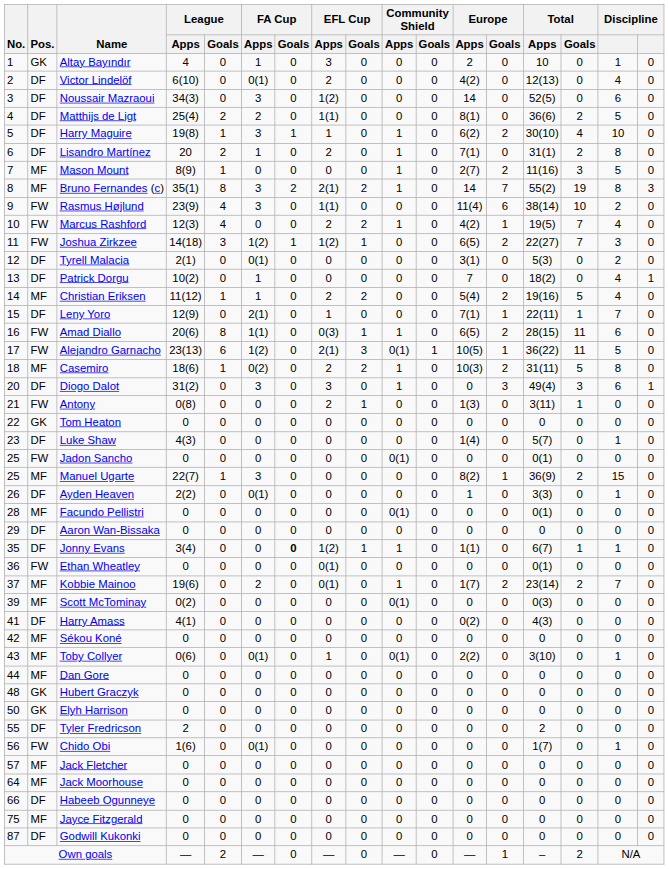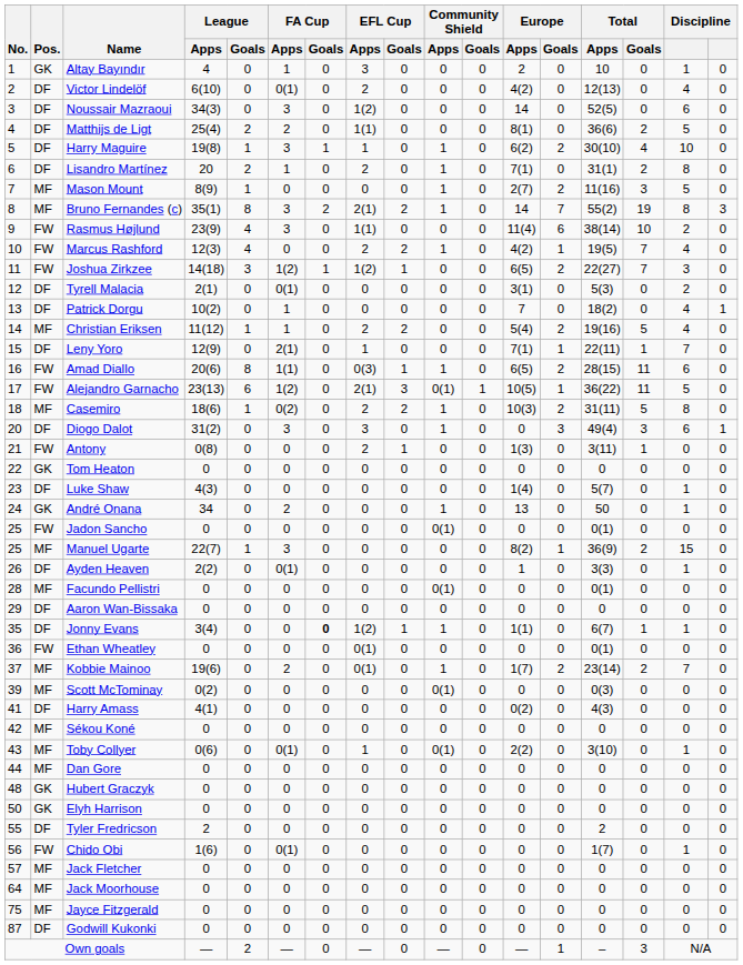+ row: 24 | GK | André Onana | 34 | 0 | 2 | 0 | 0 | 0 | 1 | 0 | 13 | 0 | 50 | 0 | 1 | 0
- row: 66 | DF | Habeeb Ogunneye | 0 | 0 | 0 | 0 | 0 | 0 | 0 | 0 | 0 | 0 | 0 | 0 | 0 | 0
Own goals | Total / Goals: 2 -> 3
